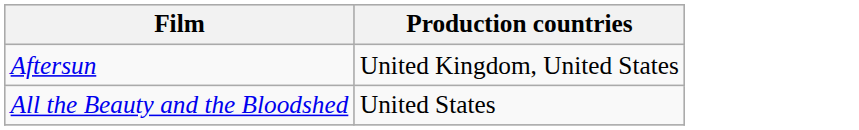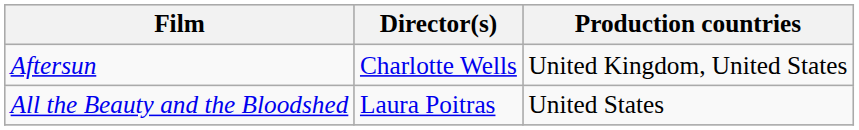+ column: Director(s) | Charlotte Wells | Laura Poitras
